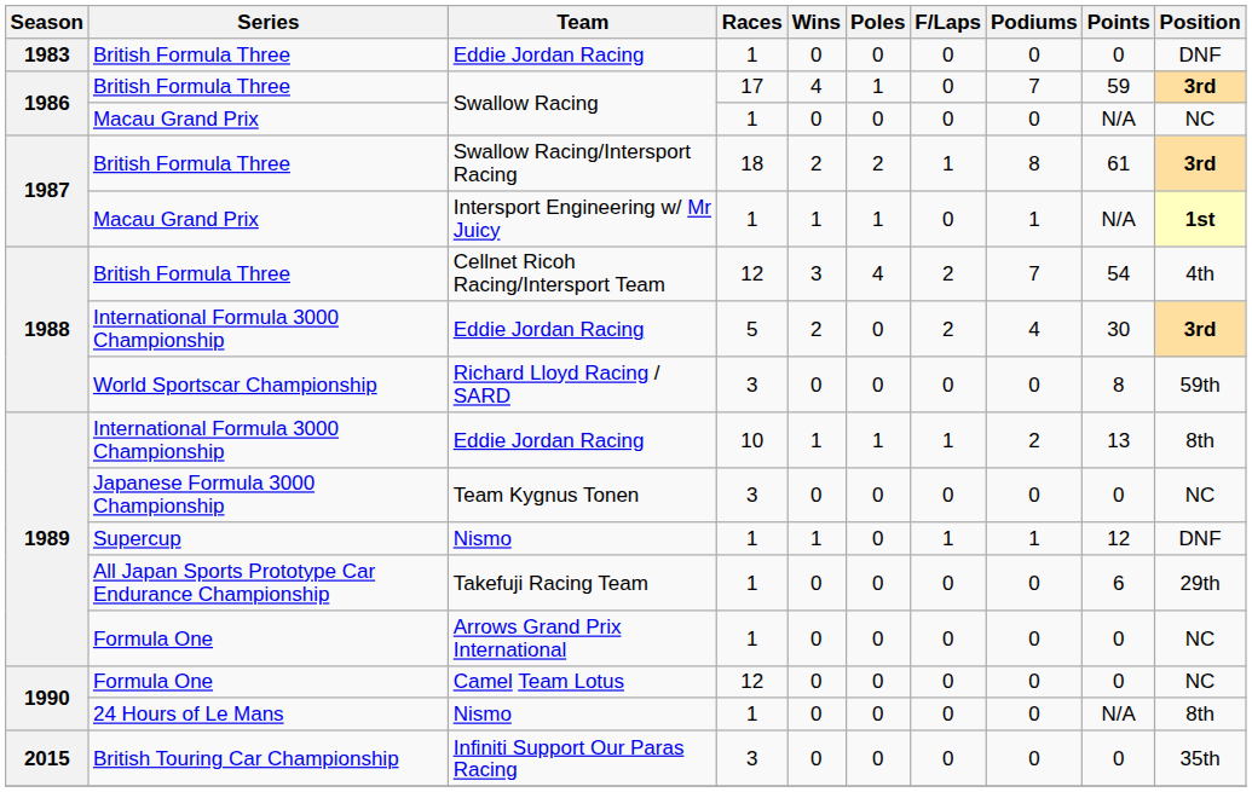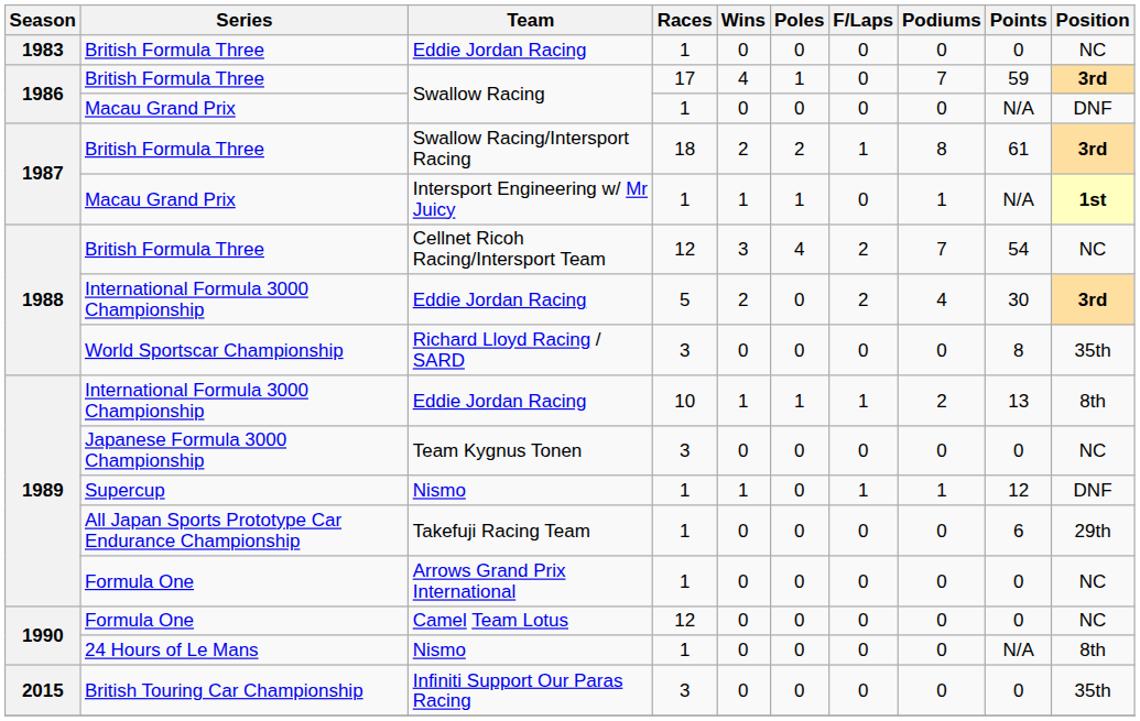British Formula Three / Eddie Jordan Racing | Position: DNF -> NC
Macau Grand Prix / Swallow Racing | Position: NC -> DNF
Cellnet Ricoh Racing/Intersport Team | Position: 4th -> NC
Richard Lloyd Racing / SARD | Position: 59th -> 35th
